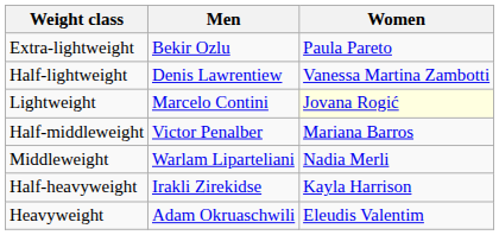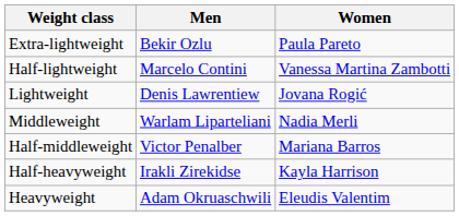Half-lightweight | Men: Denis Lawrentiew -> Marcelo Contini
Lightweight | Men: Marcelo Contini -> Denis Lawrentiew
Lightweight | Women: lightyellow background -> no background
rows swapped: Half-middleweight <-> Middleweight
